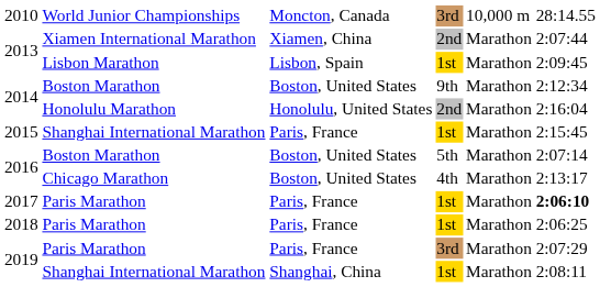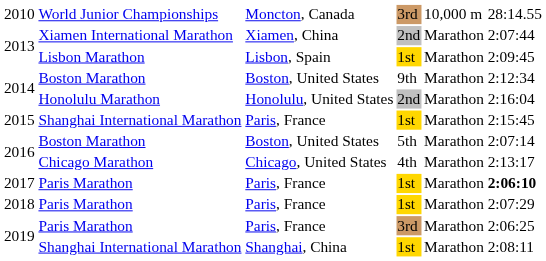2016 / Chicago Marathon | column 3: Boston, United States -> Chicago, United States
2018 | column 6: 2:06:25 -> 2:07:29
2019 / Paris Marathon | column 6: 2:07:29 -> 2:06:25
